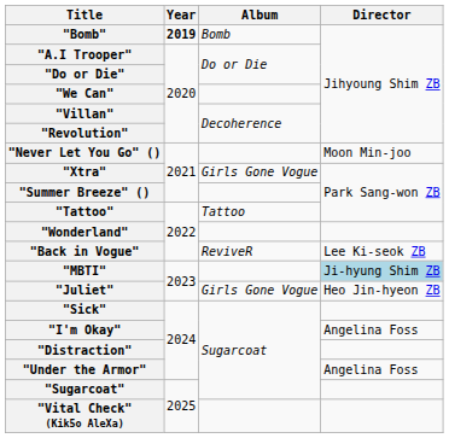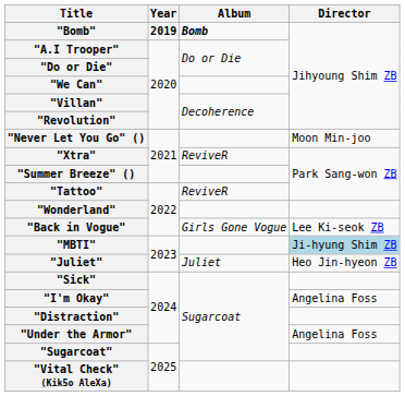"Bomb" | Album: normal -> bold
"Xtra" | Album: Girls Gone Vogue -> ReviveR
"Tattoo" | Album: Tattoo -> ReviveR
"Back in Vogue" | Album: ReviveR -> Girls Gone Vogue
"Juliet" | Album: Girls Gone Vogue -> Juliet
